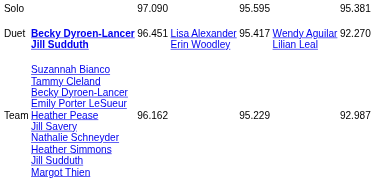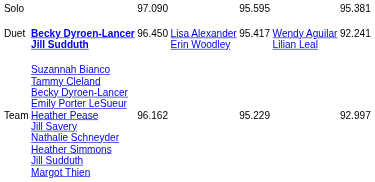Duet | column 3: 96.451 -> 96.450
Duet | column 7: 92.270 -> 92.241
Team | column 7: 92.987 -> 92.997
